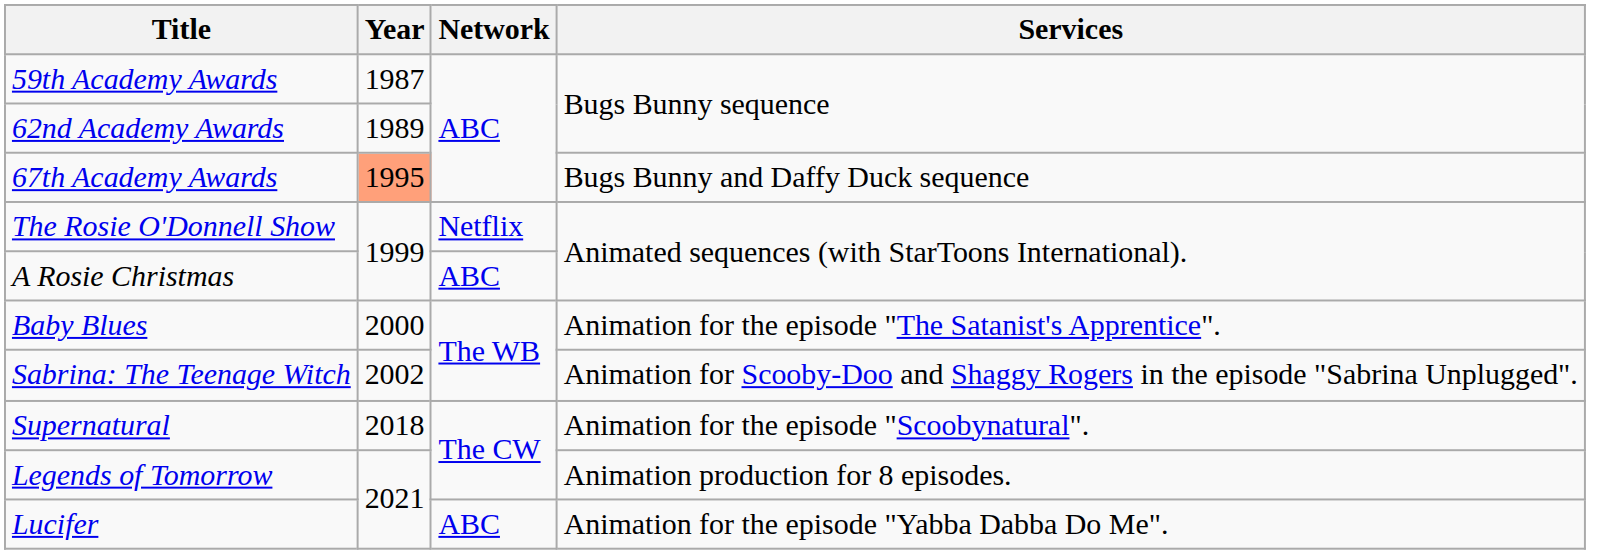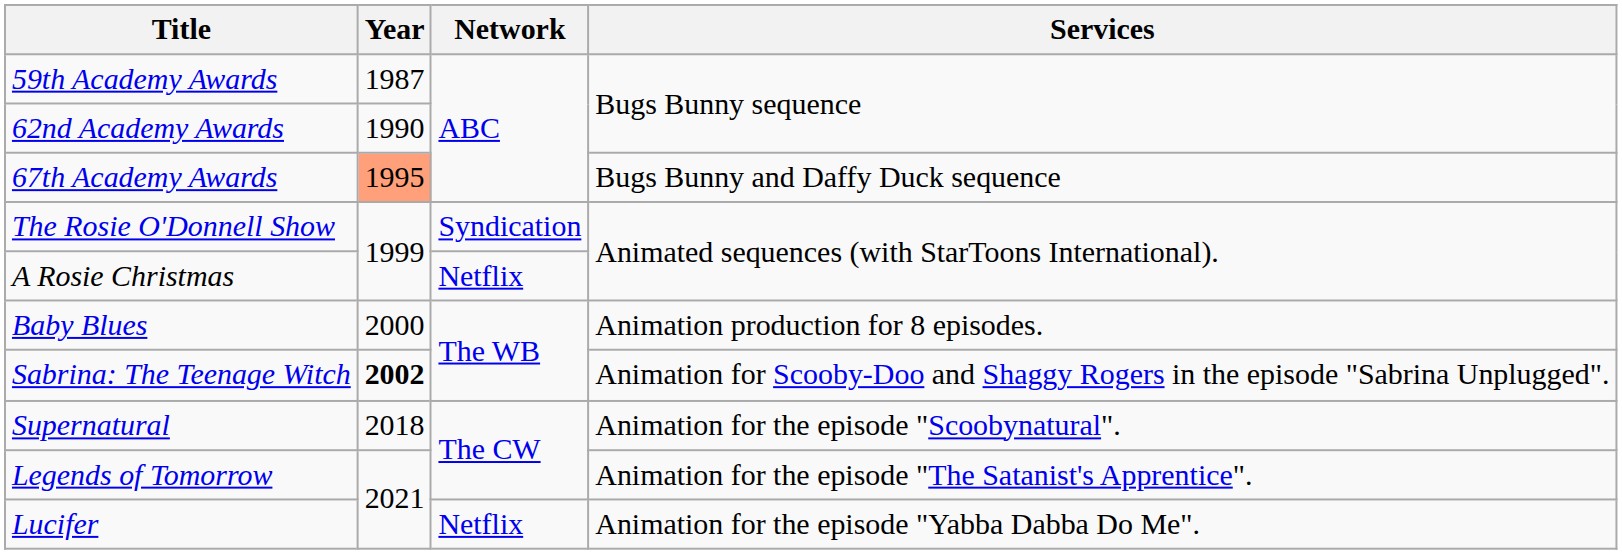62nd Academy Awards | Year: 1989 -> 1990
The Rosie O'Donnell Show | Network: Netflix -> Syndication
A Rosie Christmas | Network: ABC -> Netflix
Baby Blues | Services: Animation for the episode "The Satanist's Apprentice". -> Animation production for 8 episodes.
Sabrina: The Teenage Witch | Year: normal -> bold
Legends of Tomorrow | Services: Animation production for 8 episodes. -> Animation for the episode "The Satanist's Apprentice".
Lucifer | Network: ABC -> Netflix
